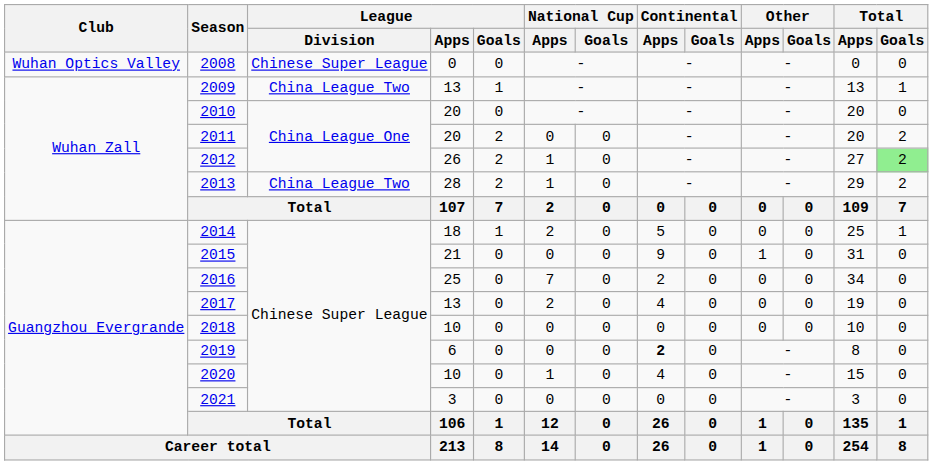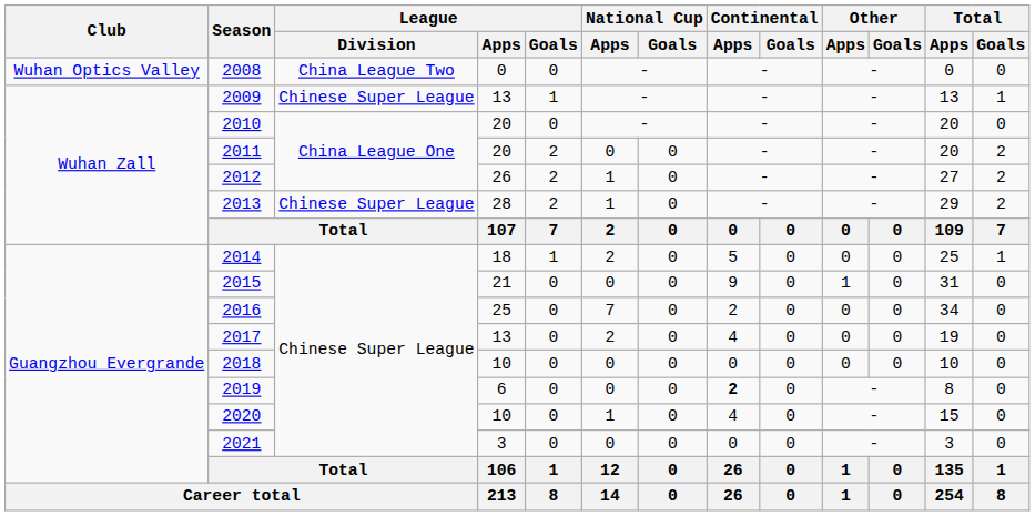2008 | League / Division: Chinese Super League -> China League Two
2009 | League / Division: China League Two -> Chinese Super League
2012 | Total / Goals: lightgreen background -> no background
2013 | League / Division: China League Two -> Chinese Super League
